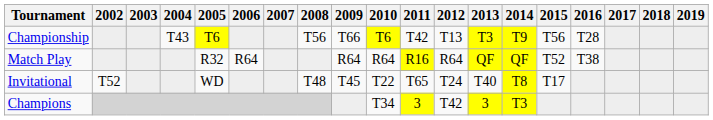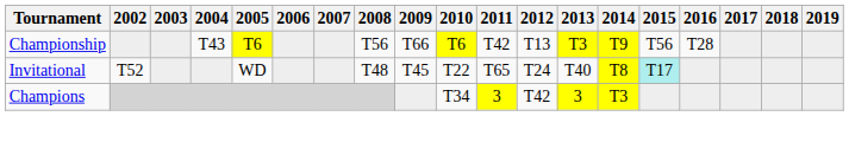- row: Match Play | R32 | R64 | R64 | R64 | R16 | R64 | QF | QF | T52 | T38
Invitational | 2015: no background -> paleturquoise background
